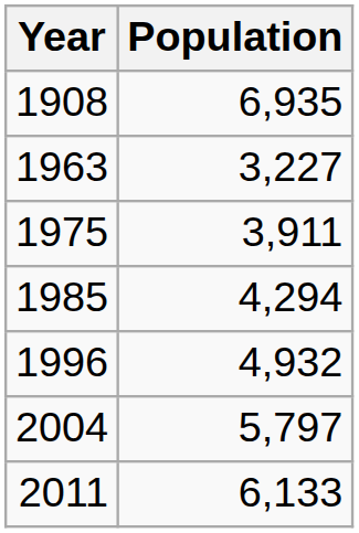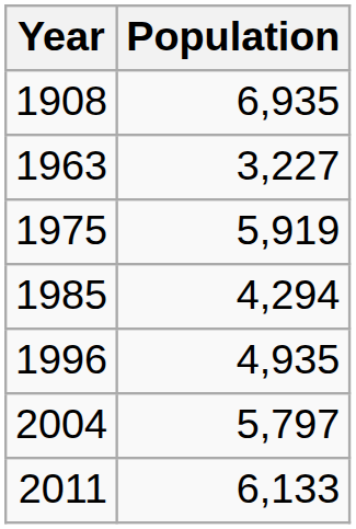1975 | Population: 3,911 -> 5,919
1996 | Population: 4,932 -> 4,935
